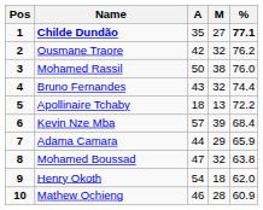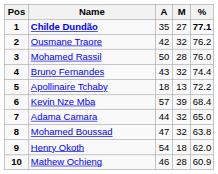Mohamed Rassil | M: 38 -> 28
Adama Camara | M: 29 -> 32
Adama Camara | %: 65.9 -> 65.0
